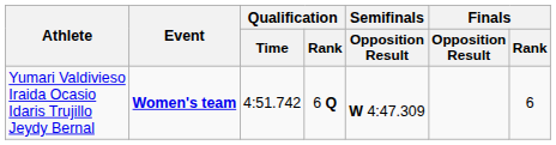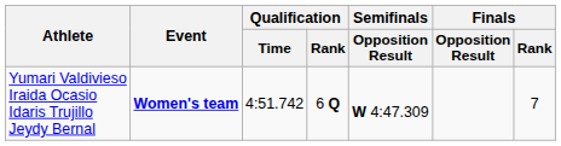Yumari Valdivieso Iraida Ocasio Idaris Trujillo Jeydy Bernal | Finals / Rank: 6 -> 7
